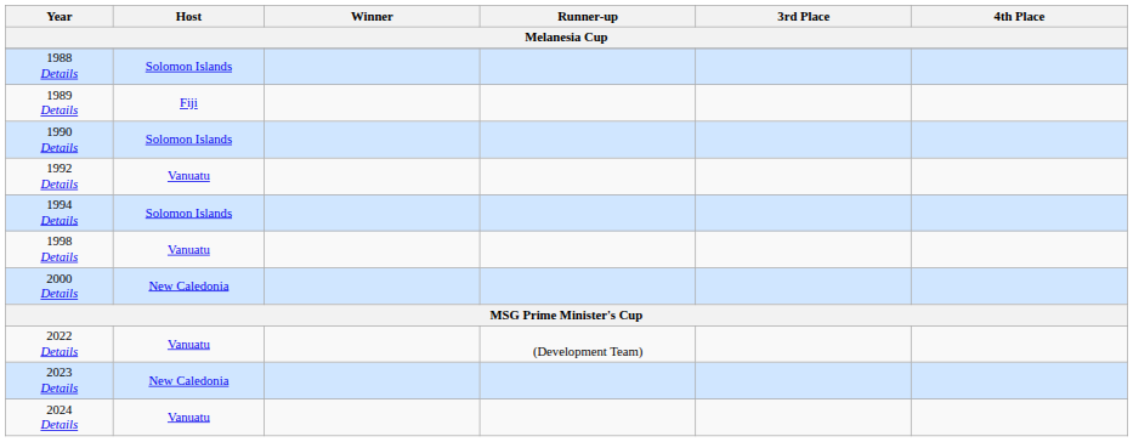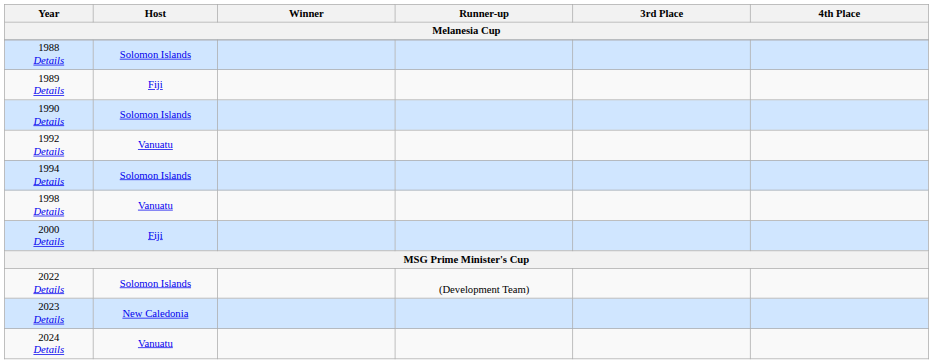2000 Details | Host: New Caledonia -> Fiji
2022 Details | Host: Vanuatu -> Solomon Islands
